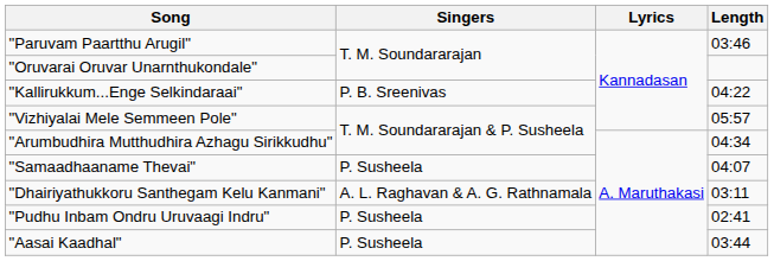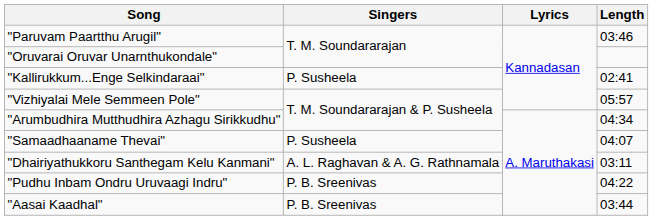"Kallirukkum...Enge Selkindaraai" | Singers: P. B. Sreenivas -> P. Susheela
"Kallirukkum...Enge Selkindaraai" | Length: 04:22 -> 02:41
"Pudhu Inbam Ondru Uruvaagi Indru" | Singers: P. Susheela -> P. B. Sreenivas
"Pudhu Inbam Ondru Uruvaagi Indru" | Length: 02:41 -> 04:22
"Aasai Kaadhal" | Singers: P. Susheela -> P. B. Sreenivas
